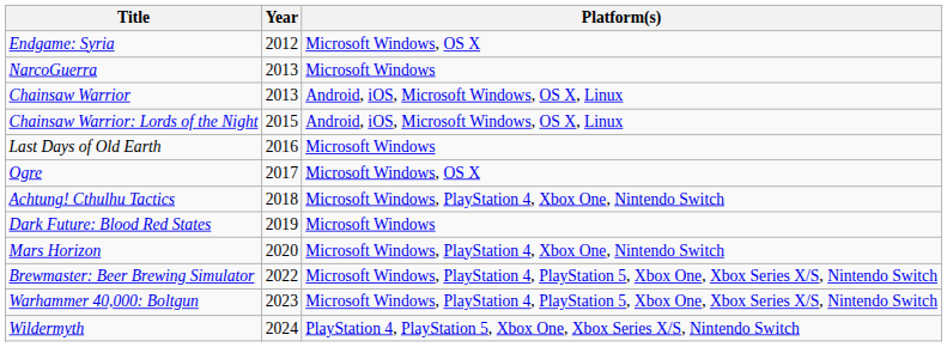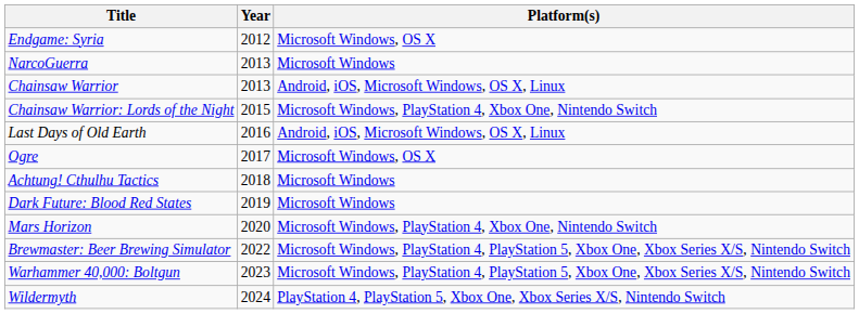Chainsaw Warrior: Lords of the Night | Platform(s): Android, iOS, Microsoft Windows, OS X, Linux -> Microsoft Windows, PlayStation 4, Xbox One, Nintendo Switch
Last Days of Old Earth | Platform(s): Microsoft Windows -> Android, iOS, Microsoft Windows, OS X, Linux
Achtung! Cthulhu Tactics | Platform(s): Microsoft Windows, PlayStation 4, Xbox One, Nintendo Switch -> Microsoft Windows
